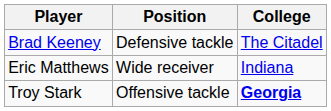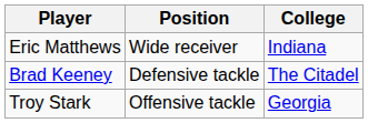rows swapped: Brad Keeney <-> Eric Matthews
Troy Stark | College: bold -> normal
